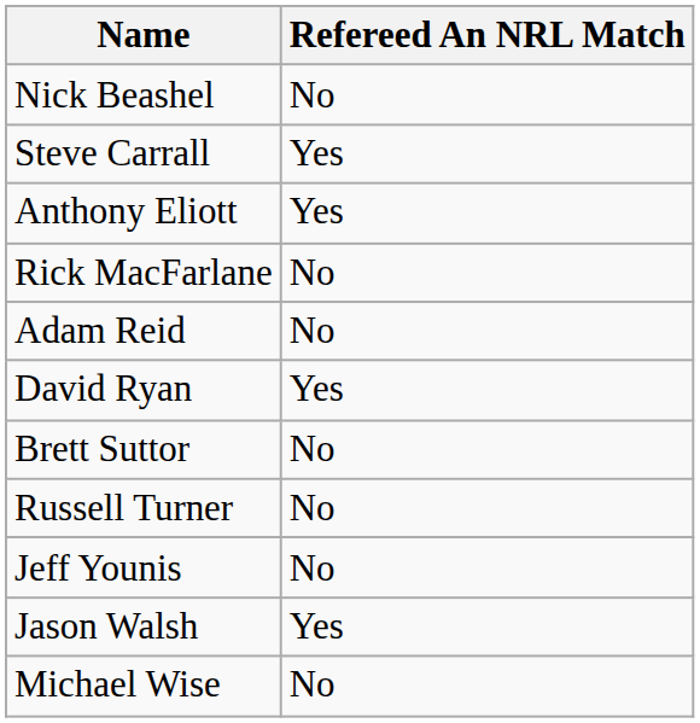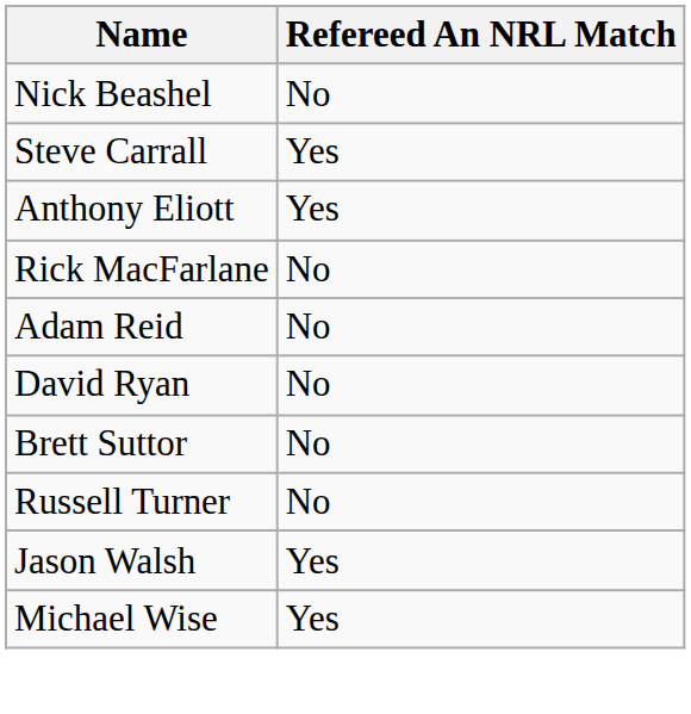David Ryan | Refereed An NRL Match: Yes -> No
- row: Jeff Younis | No
Michael Wise | Refereed An NRL Match: No -> Yes
